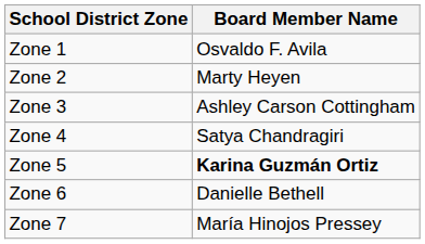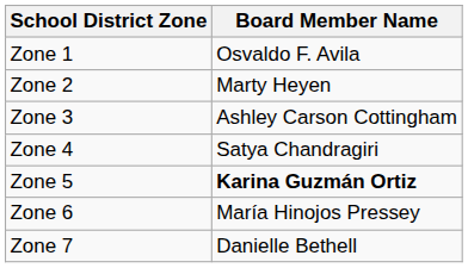Zone 6 | Board Member Name: Danielle Bethell -> María Hinojos Pressey
Zone 7 | Board Member Name: María Hinojos Pressey -> Danielle Bethell
